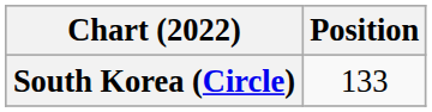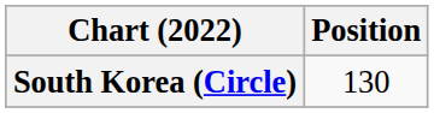South Korea (Circle) | Position: 133 -> 130
